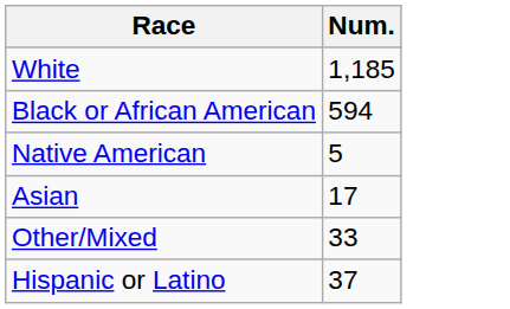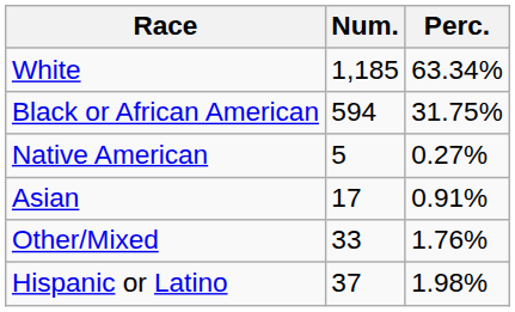+ column: Perc. | 63.34% | 31.75% | 0.27% | 0.91% | 1.76% | 1.98%
